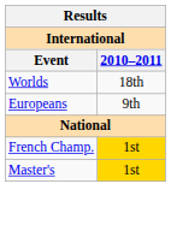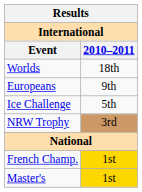+ row: Ice Challenge | 5th
+ row: NRW Trophy | 3rd
